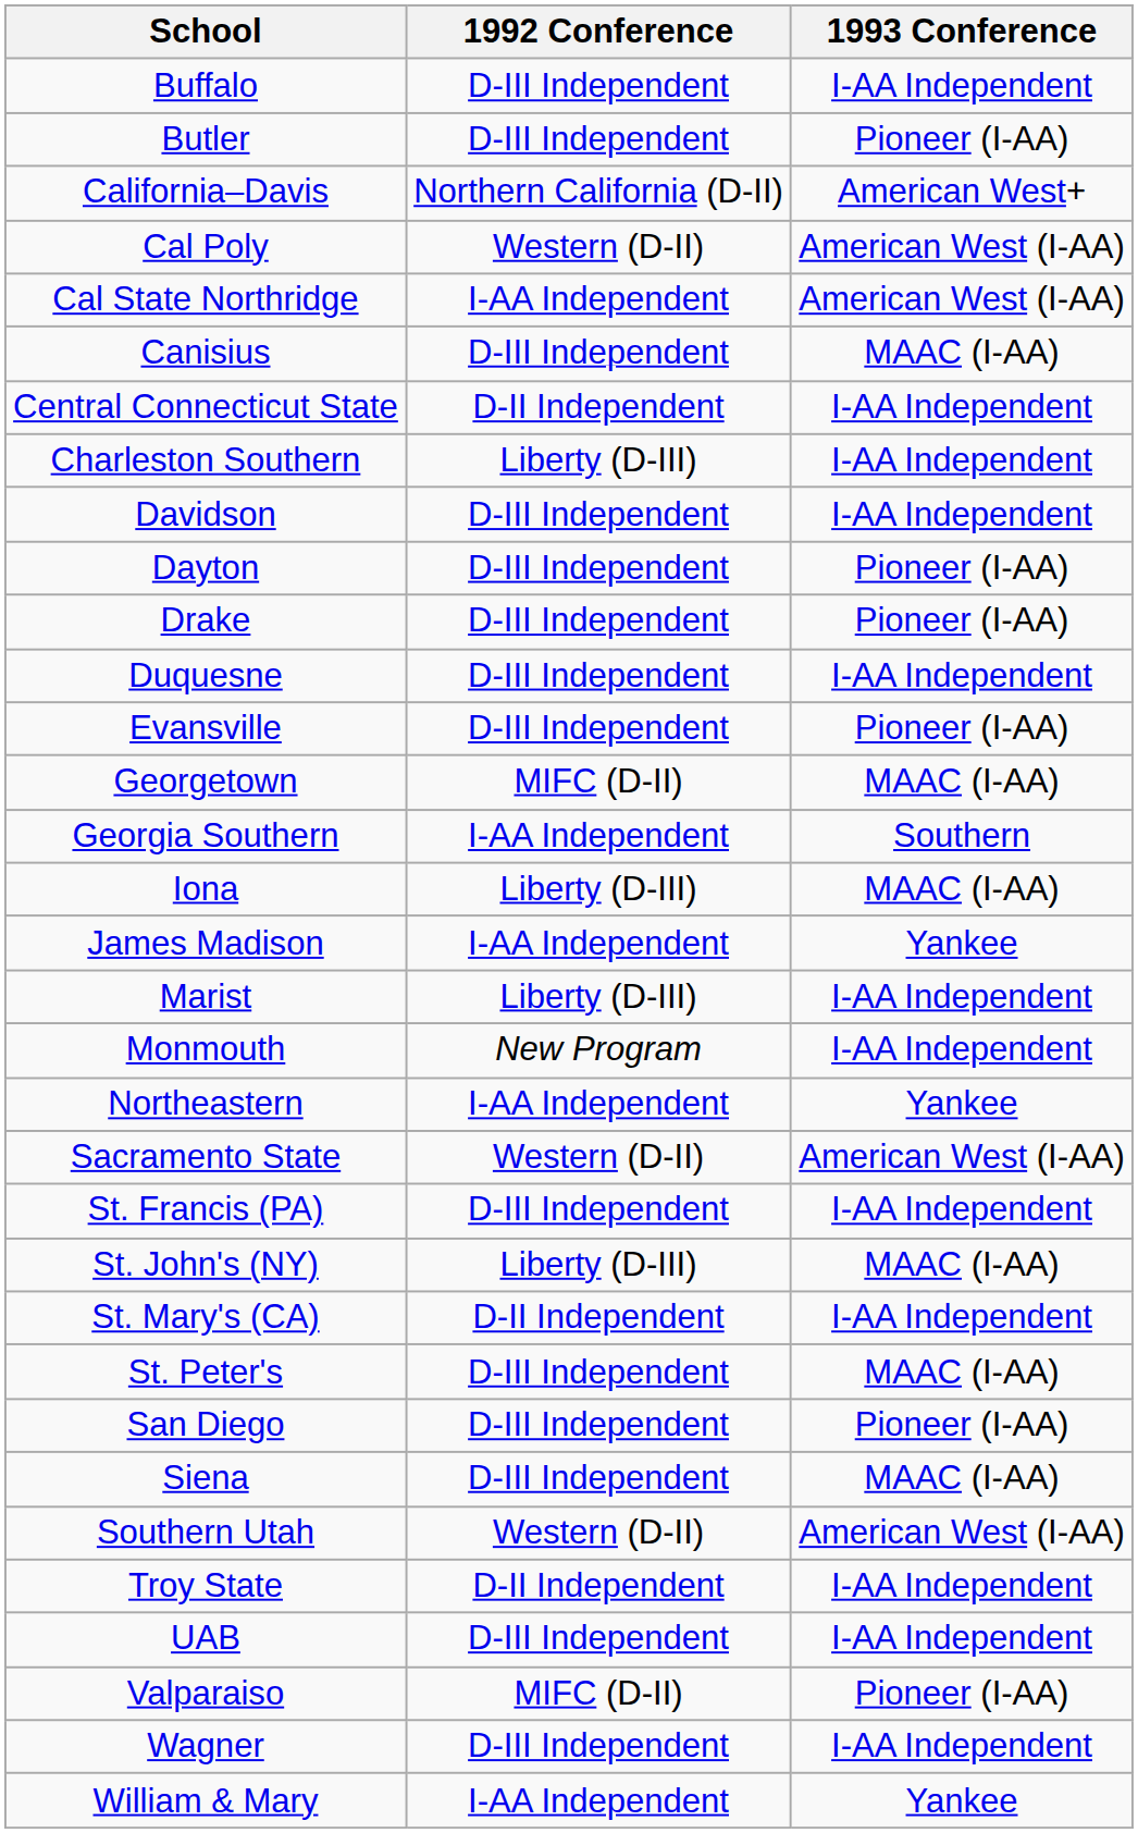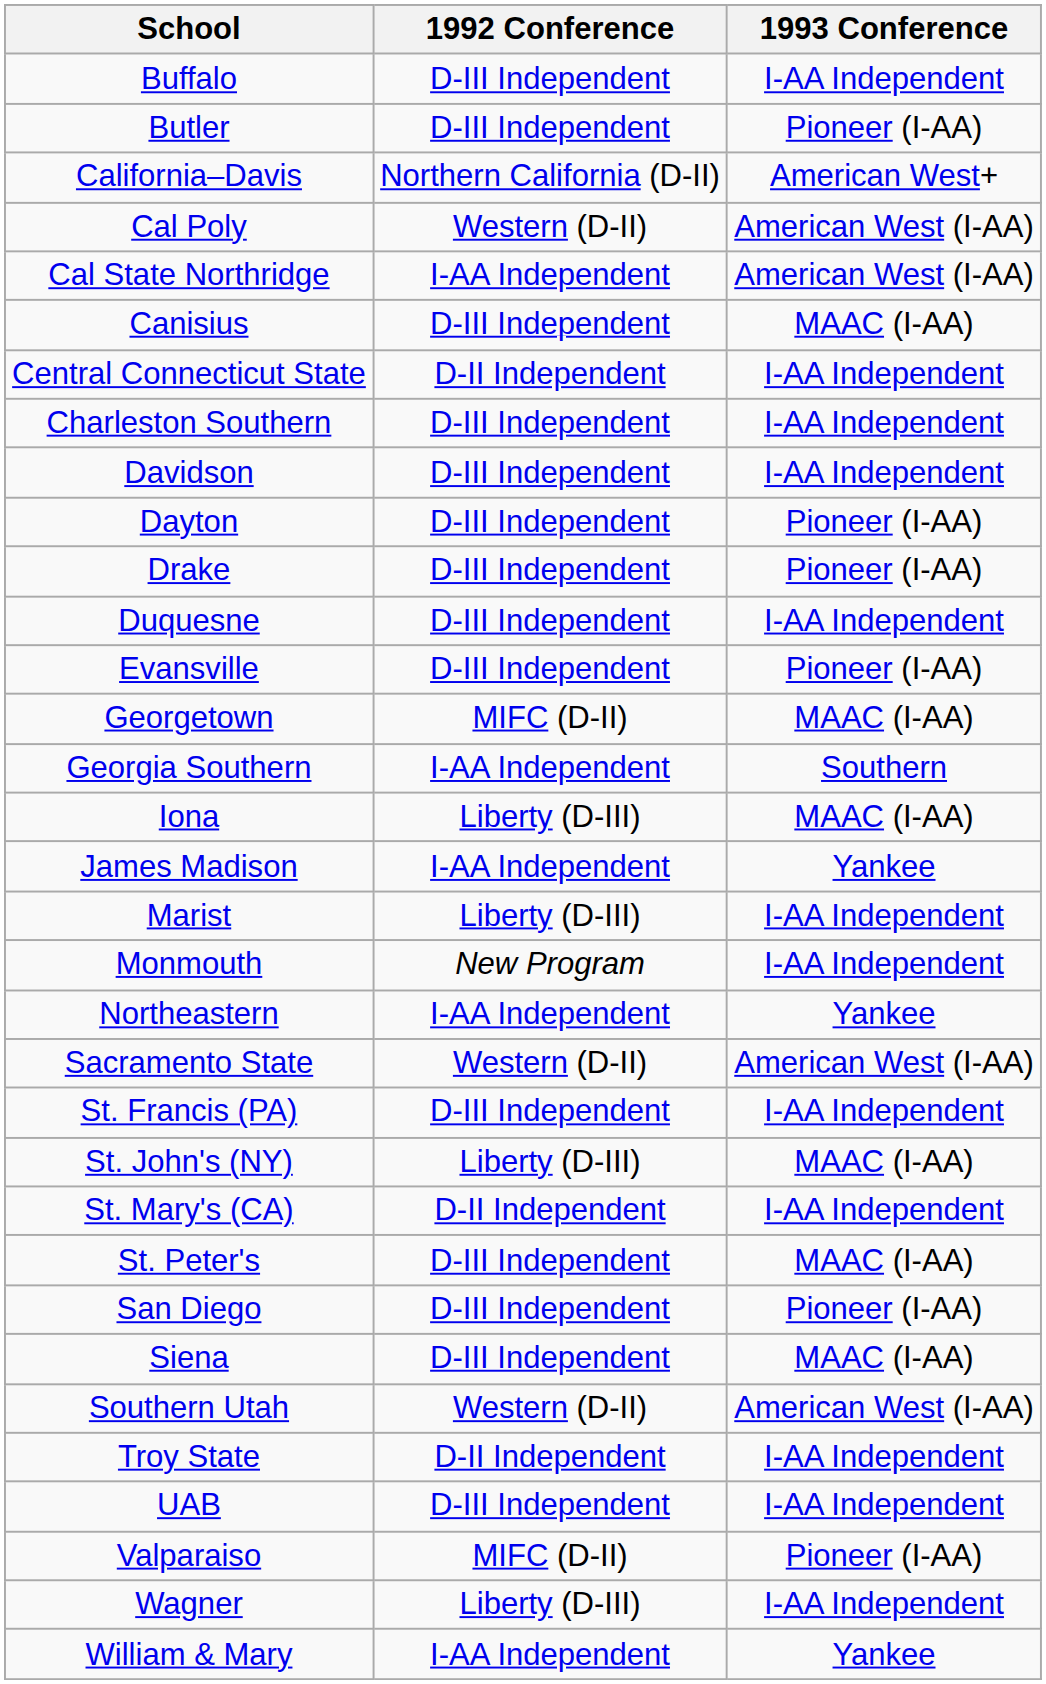Charleston Southern | 1992 Conference: Liberty (D-III) -> D-III Independent
Wagner | 1992 Conference: D-III Independent -> Liberty (D-III)
